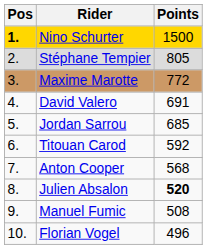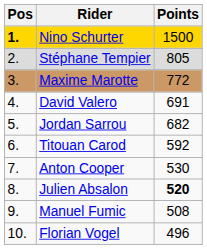Jordan Sarrou | Points: 685 -> 682
Anton Cooper | Points: 568 -> 530
